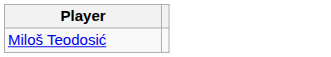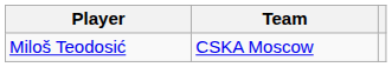+ column: Team | CSKA Moscow
